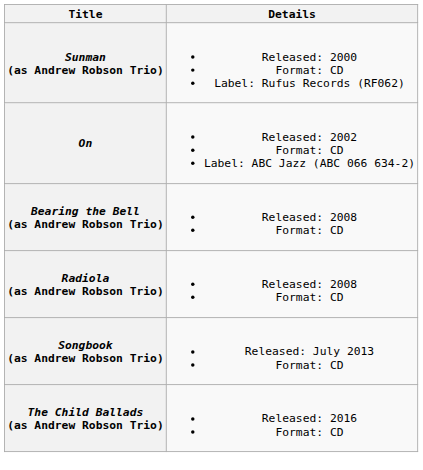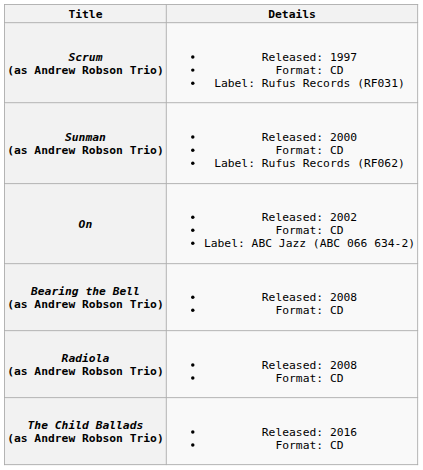+ row: Scrum (as Andrew Robson Trio) | Released: 1997 Format: CD Label: Rufus Records (RF031)
- row: Songbook (as Andrew Robson Trio) | Released: July 2013 Format: CD
